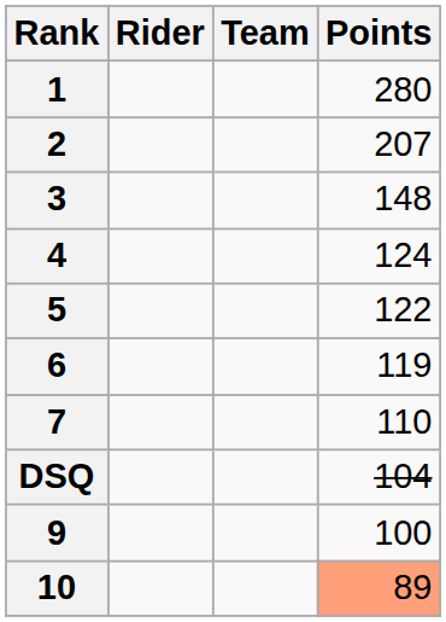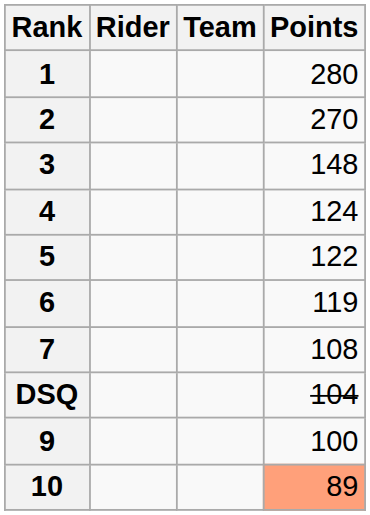2 | Points: 207 -> 270
7 | Points: 110 -> 108
